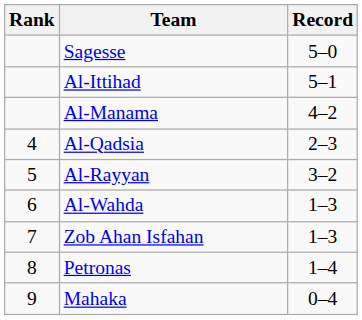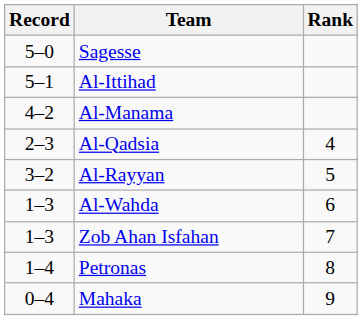columns swapped: Rank <-> Record
